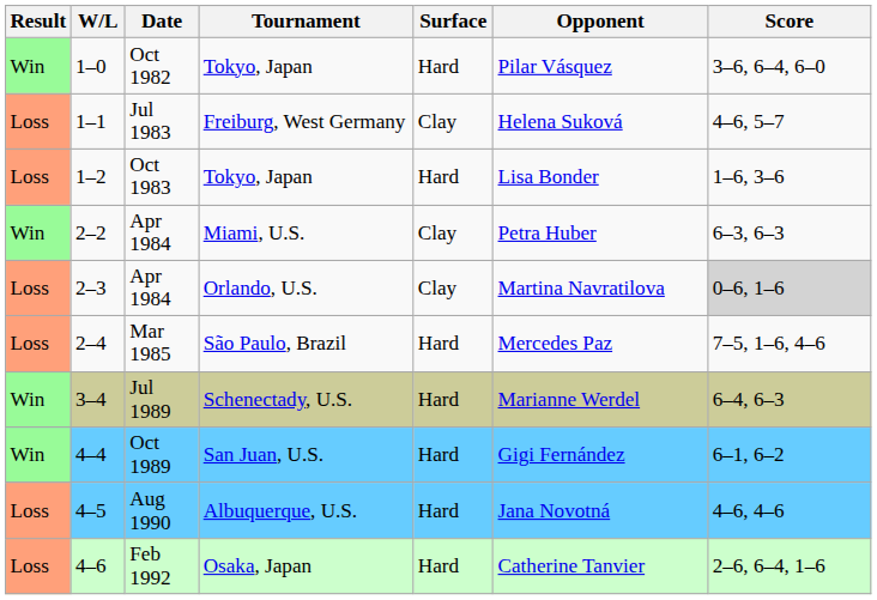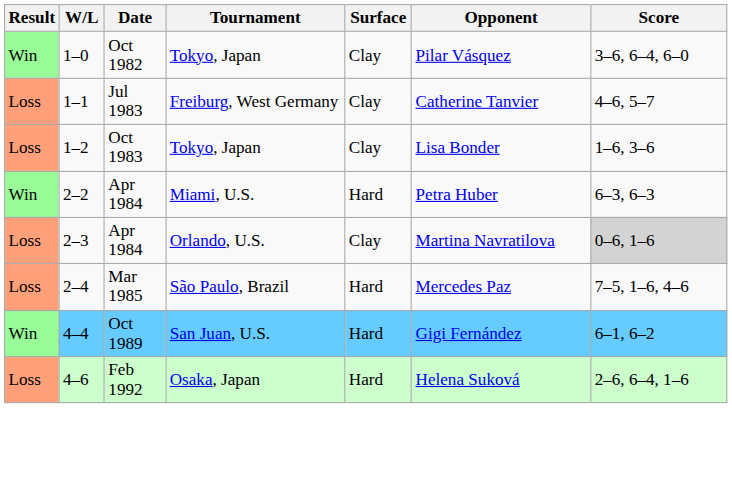Oct 1982 | Surface: Hard -> Clay
Jul 1983 | Opponent: Helena Suková -> Catherine Tanvier
Oct 1983 | Surface: Hard -> Clay
Apr 1984 / Miami, U.S. | Surface: Clay -> Hard
- row: Win | 3–4 | Jul 1989 | Schenectady, U.S. | Hard | Marianne Werdel | 6–4, 6–3
- row: Loss | 4–5 | Aug 1990 | Albuquerque, U.S. | Hard | Jana Novotná | 4–6, 4–6
Feb 1992 | Opponent: Catherine Tanvier -> Helena Suková
